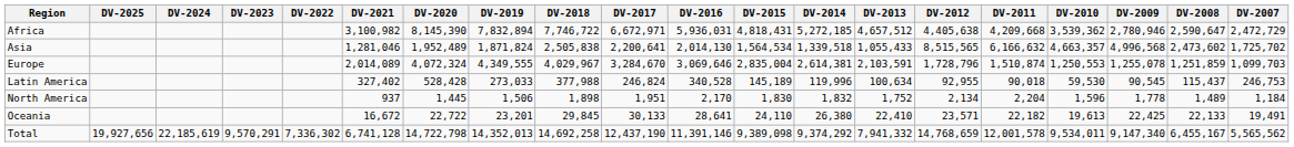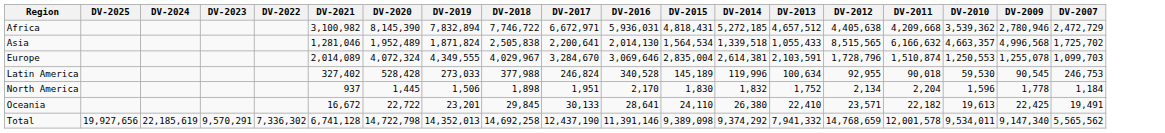- column: DV-2008 | 2,590,647 | 2,473,602 | 1,251,859 | 115,437 | 1,489 | 22,133 | 6,455,167
